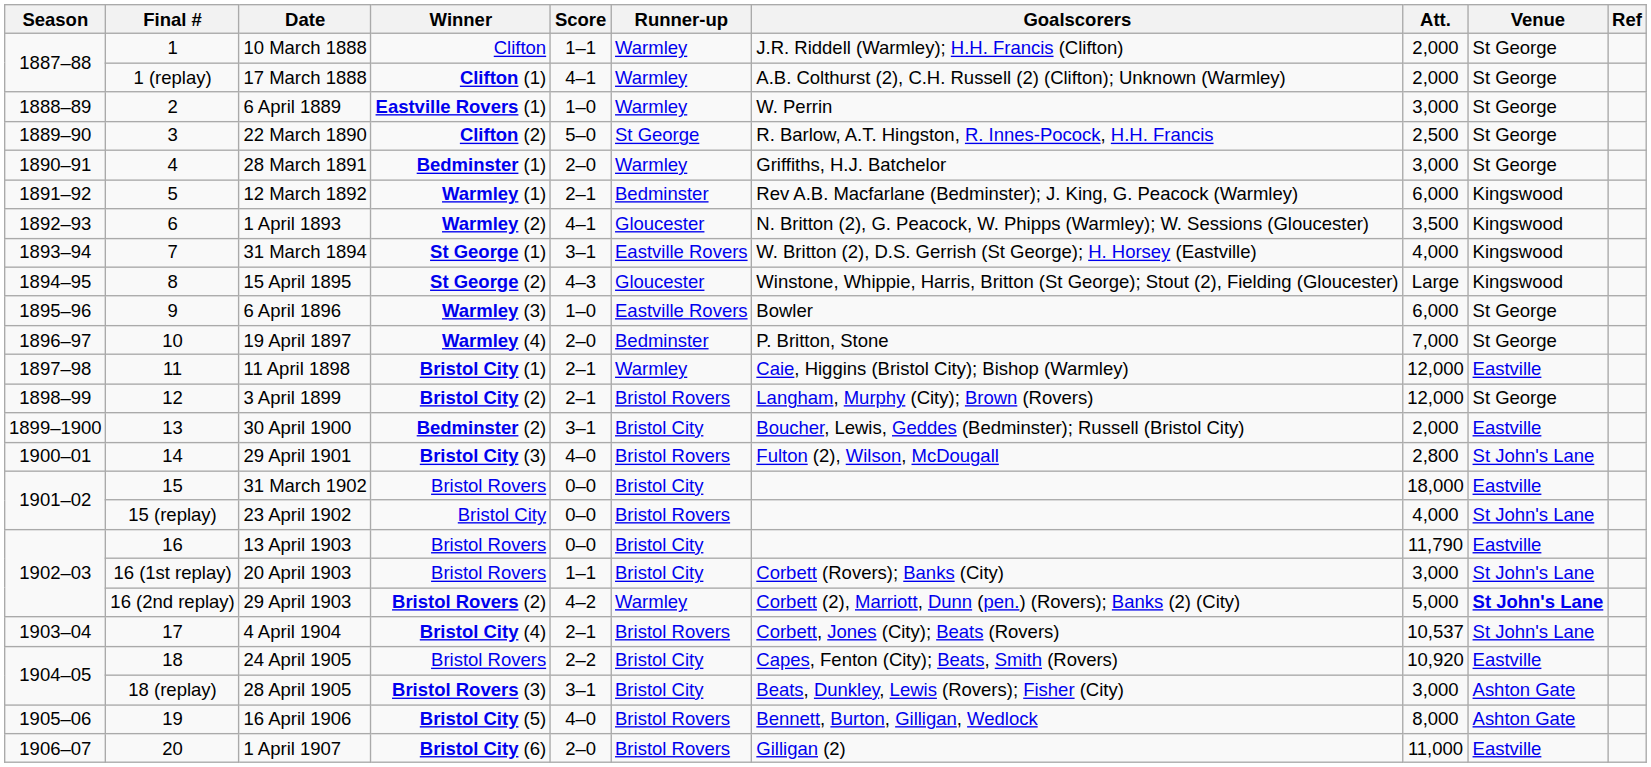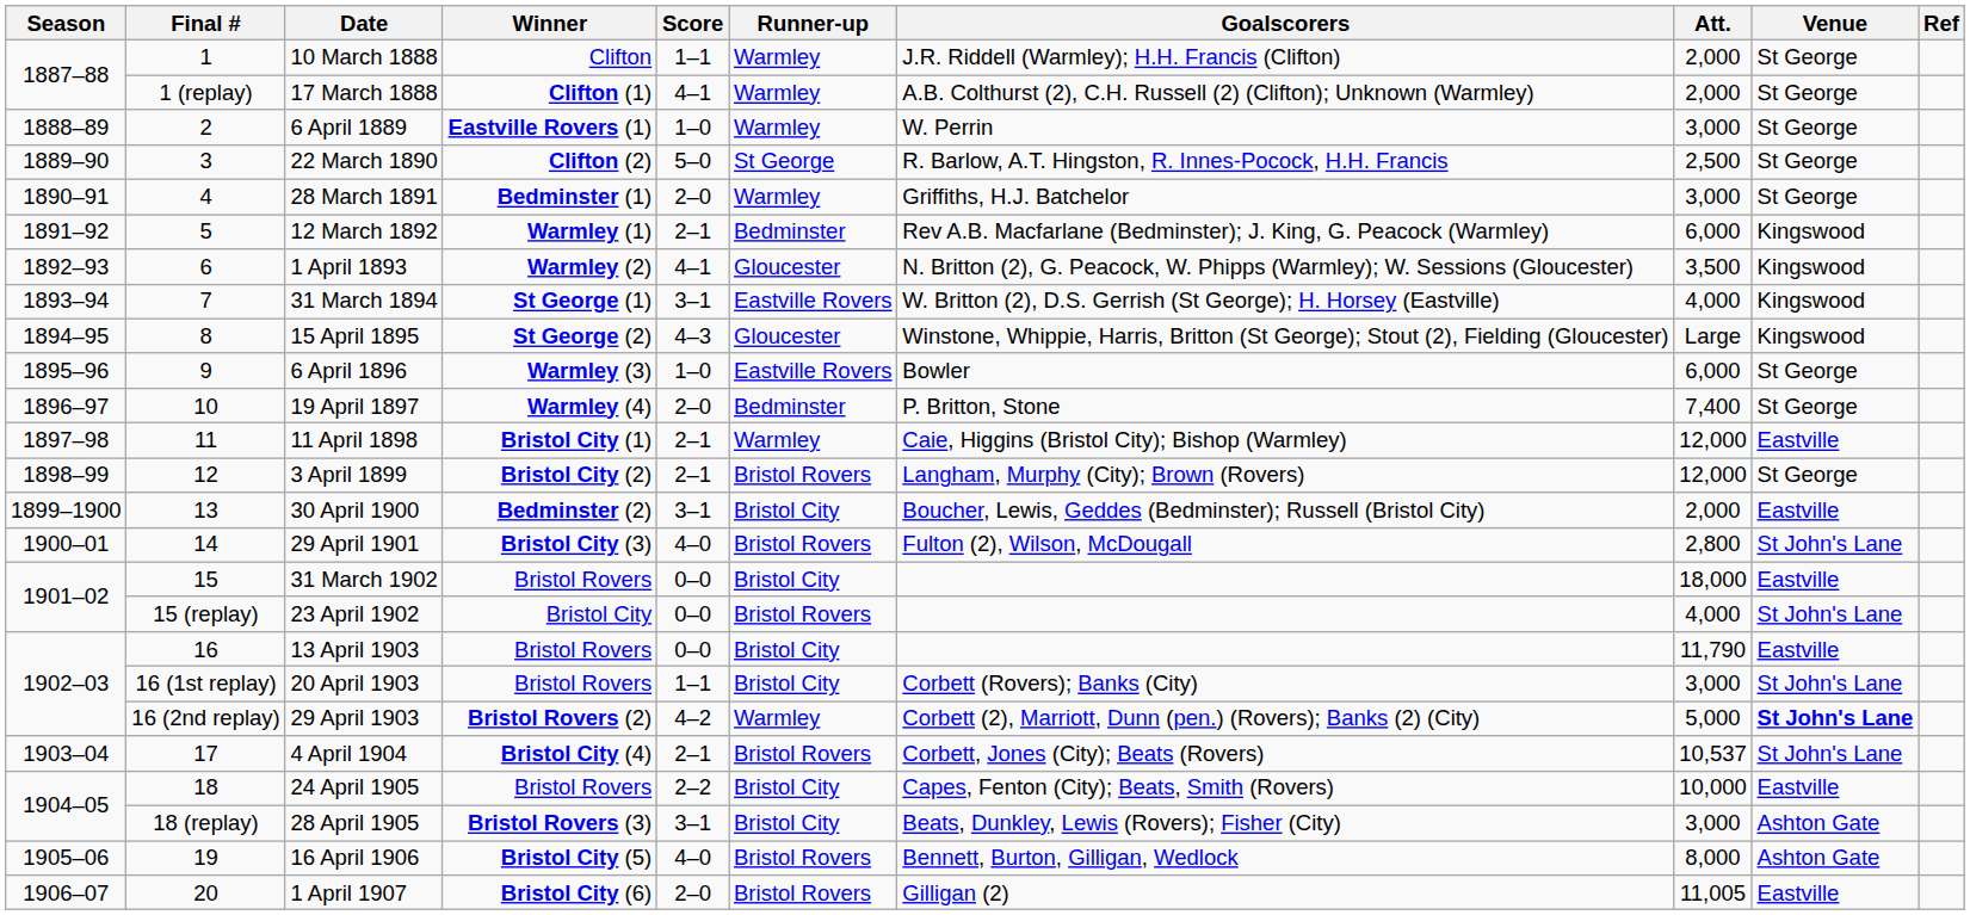19 April 1897 | Att.: 7,000 -> 7,400
24 April 1905 | Att.: 10,920 -> 10,000
1 April 1907 | Att.: 11,000 -> 11,005
